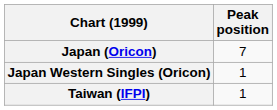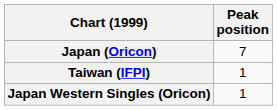rows swapped: Japan Western Singles (Oricon) <-> Taiwan (IFPI)
